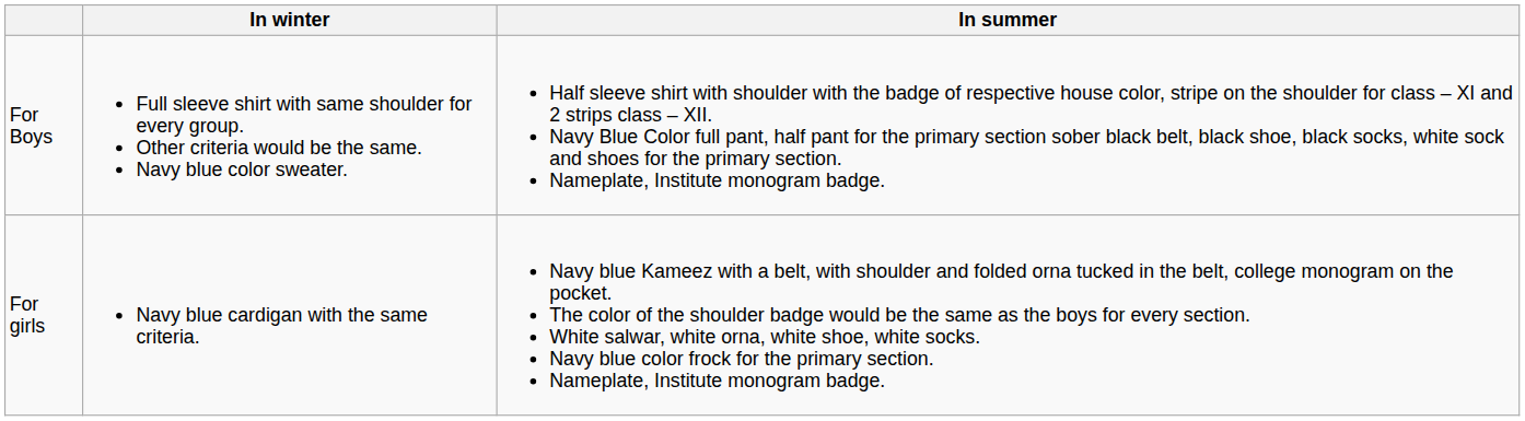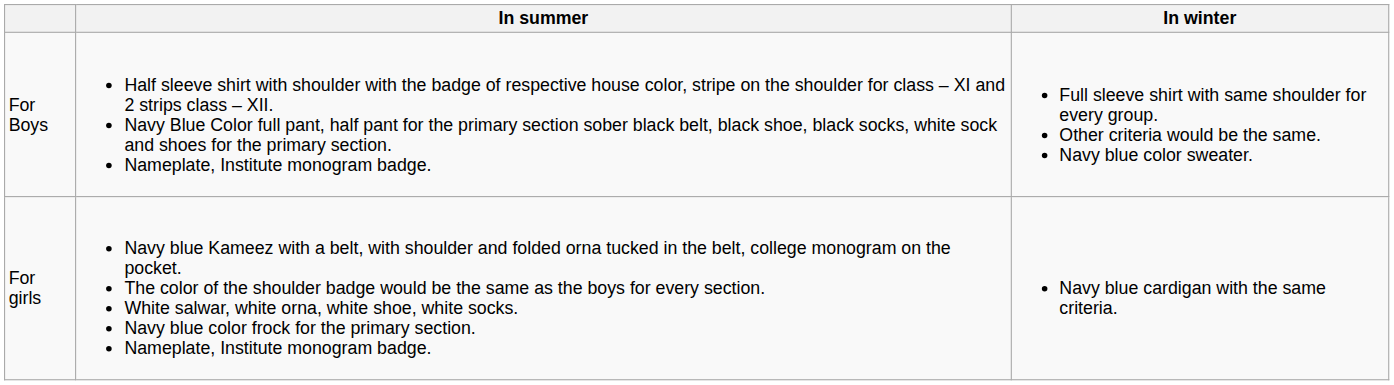columns swapped: In summer <-> In winter
